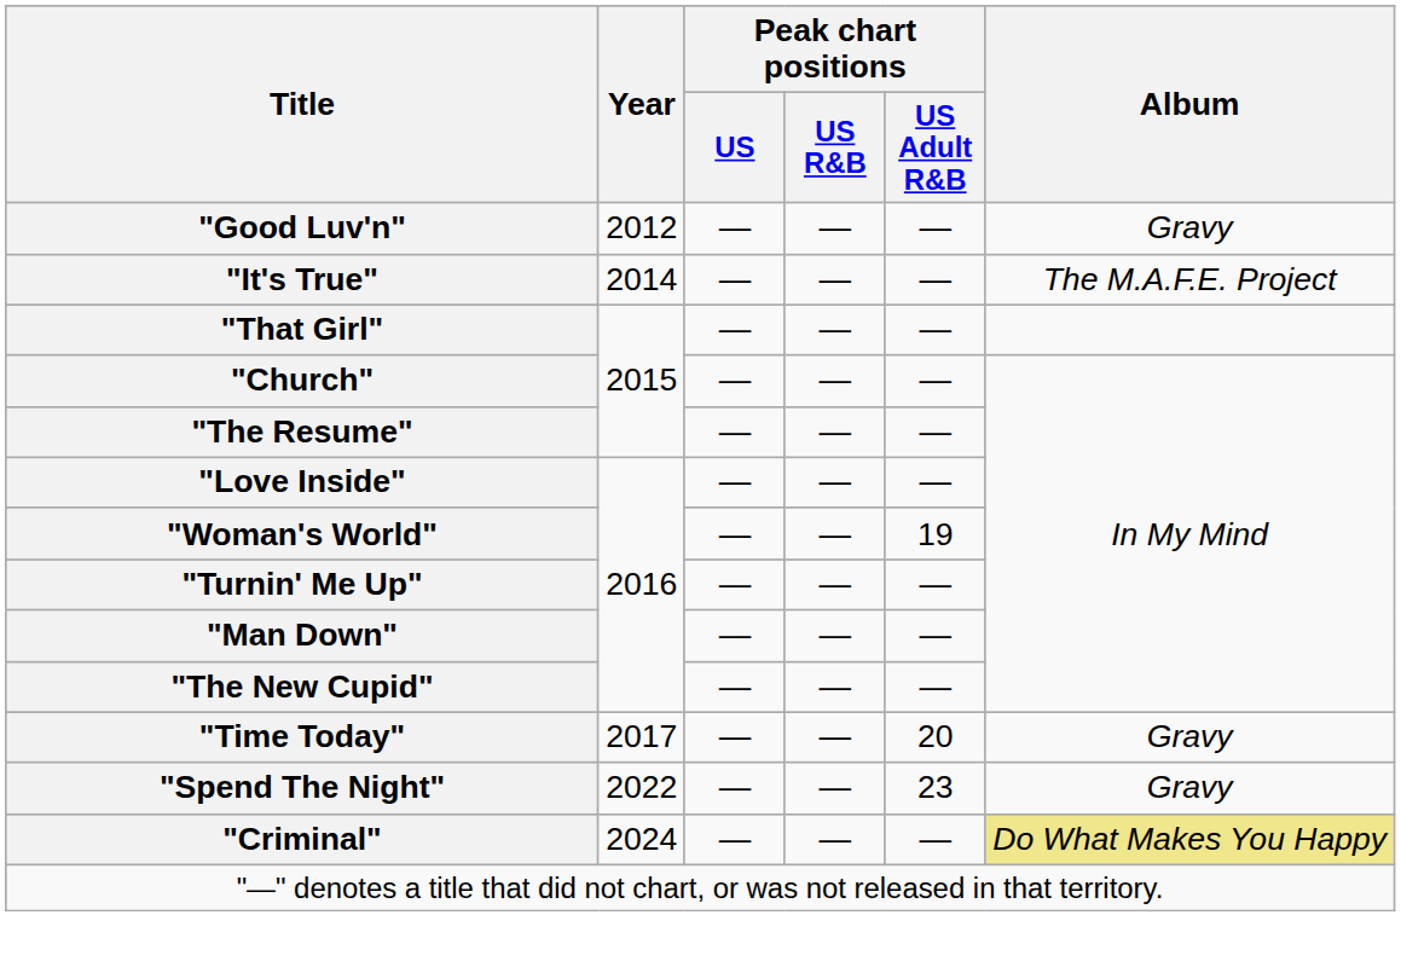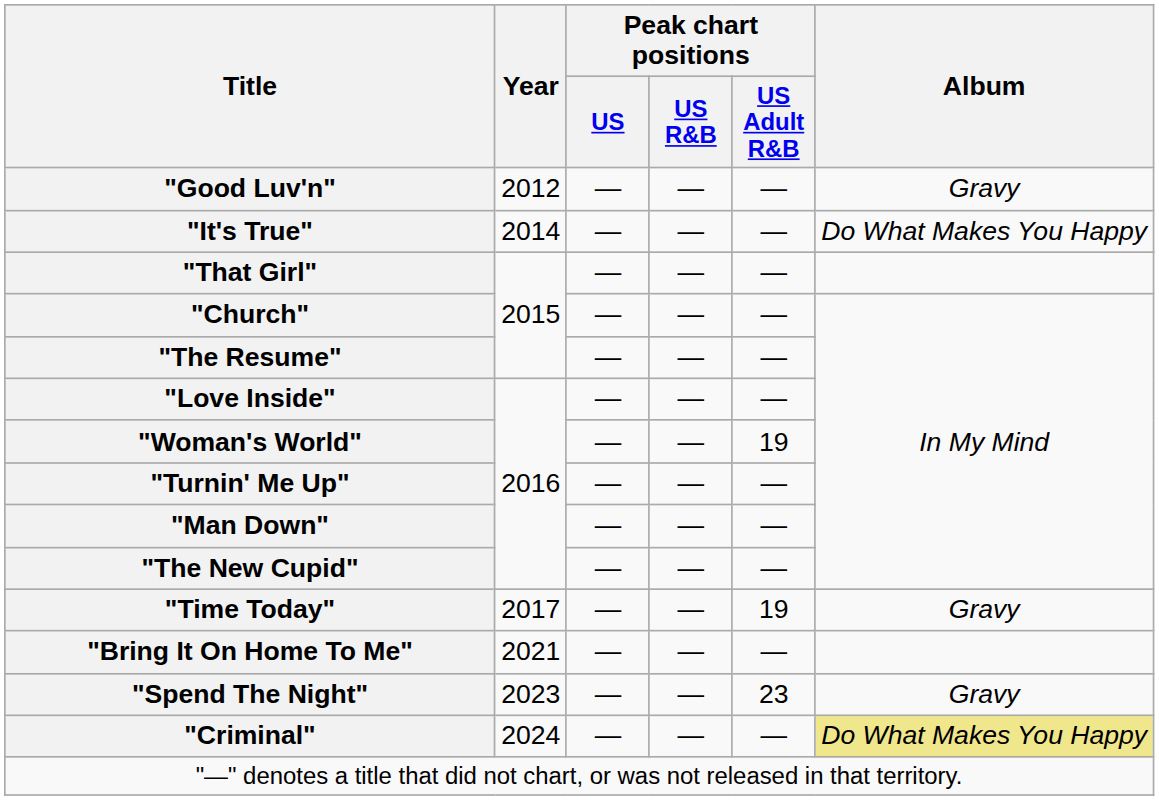"It's True" | Album: The M.A.F.E. Project -> Do What Makes You Happy
"Time Today" | Peak chart positions / US Adult R&B: 20 -> 19
+ row: "Bring It On Home To Me" | 2021 | — | — | —
"Spend The Night" | Year: 2022 -> 2023
